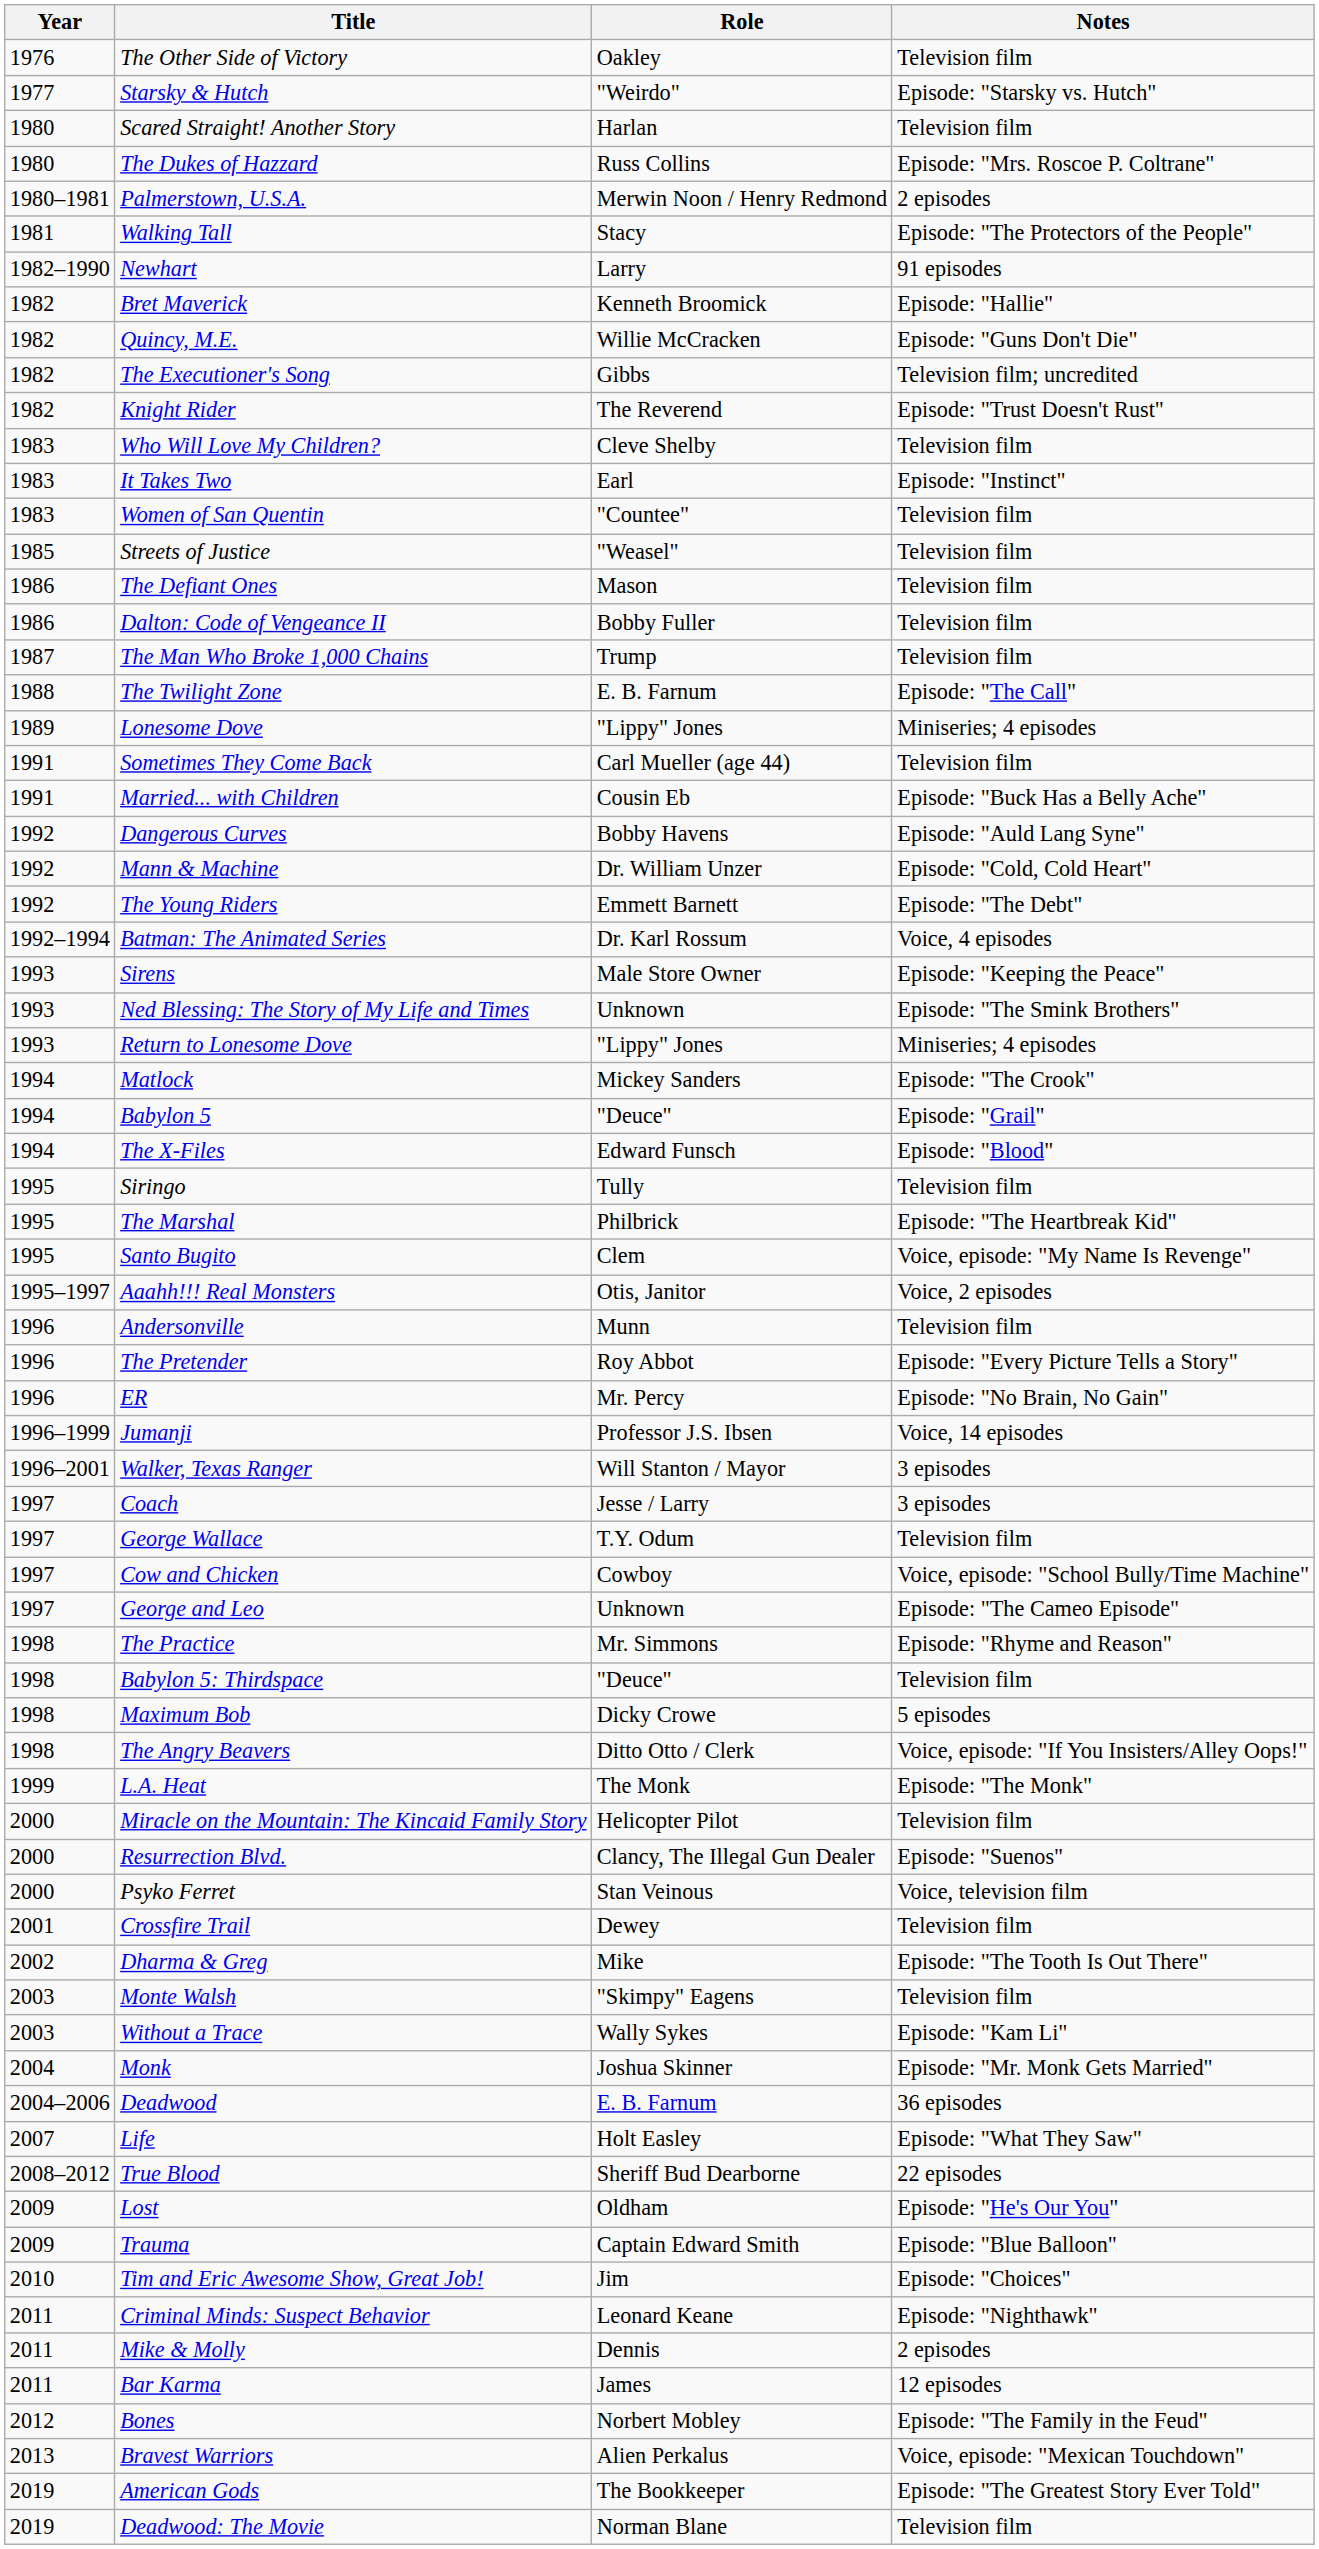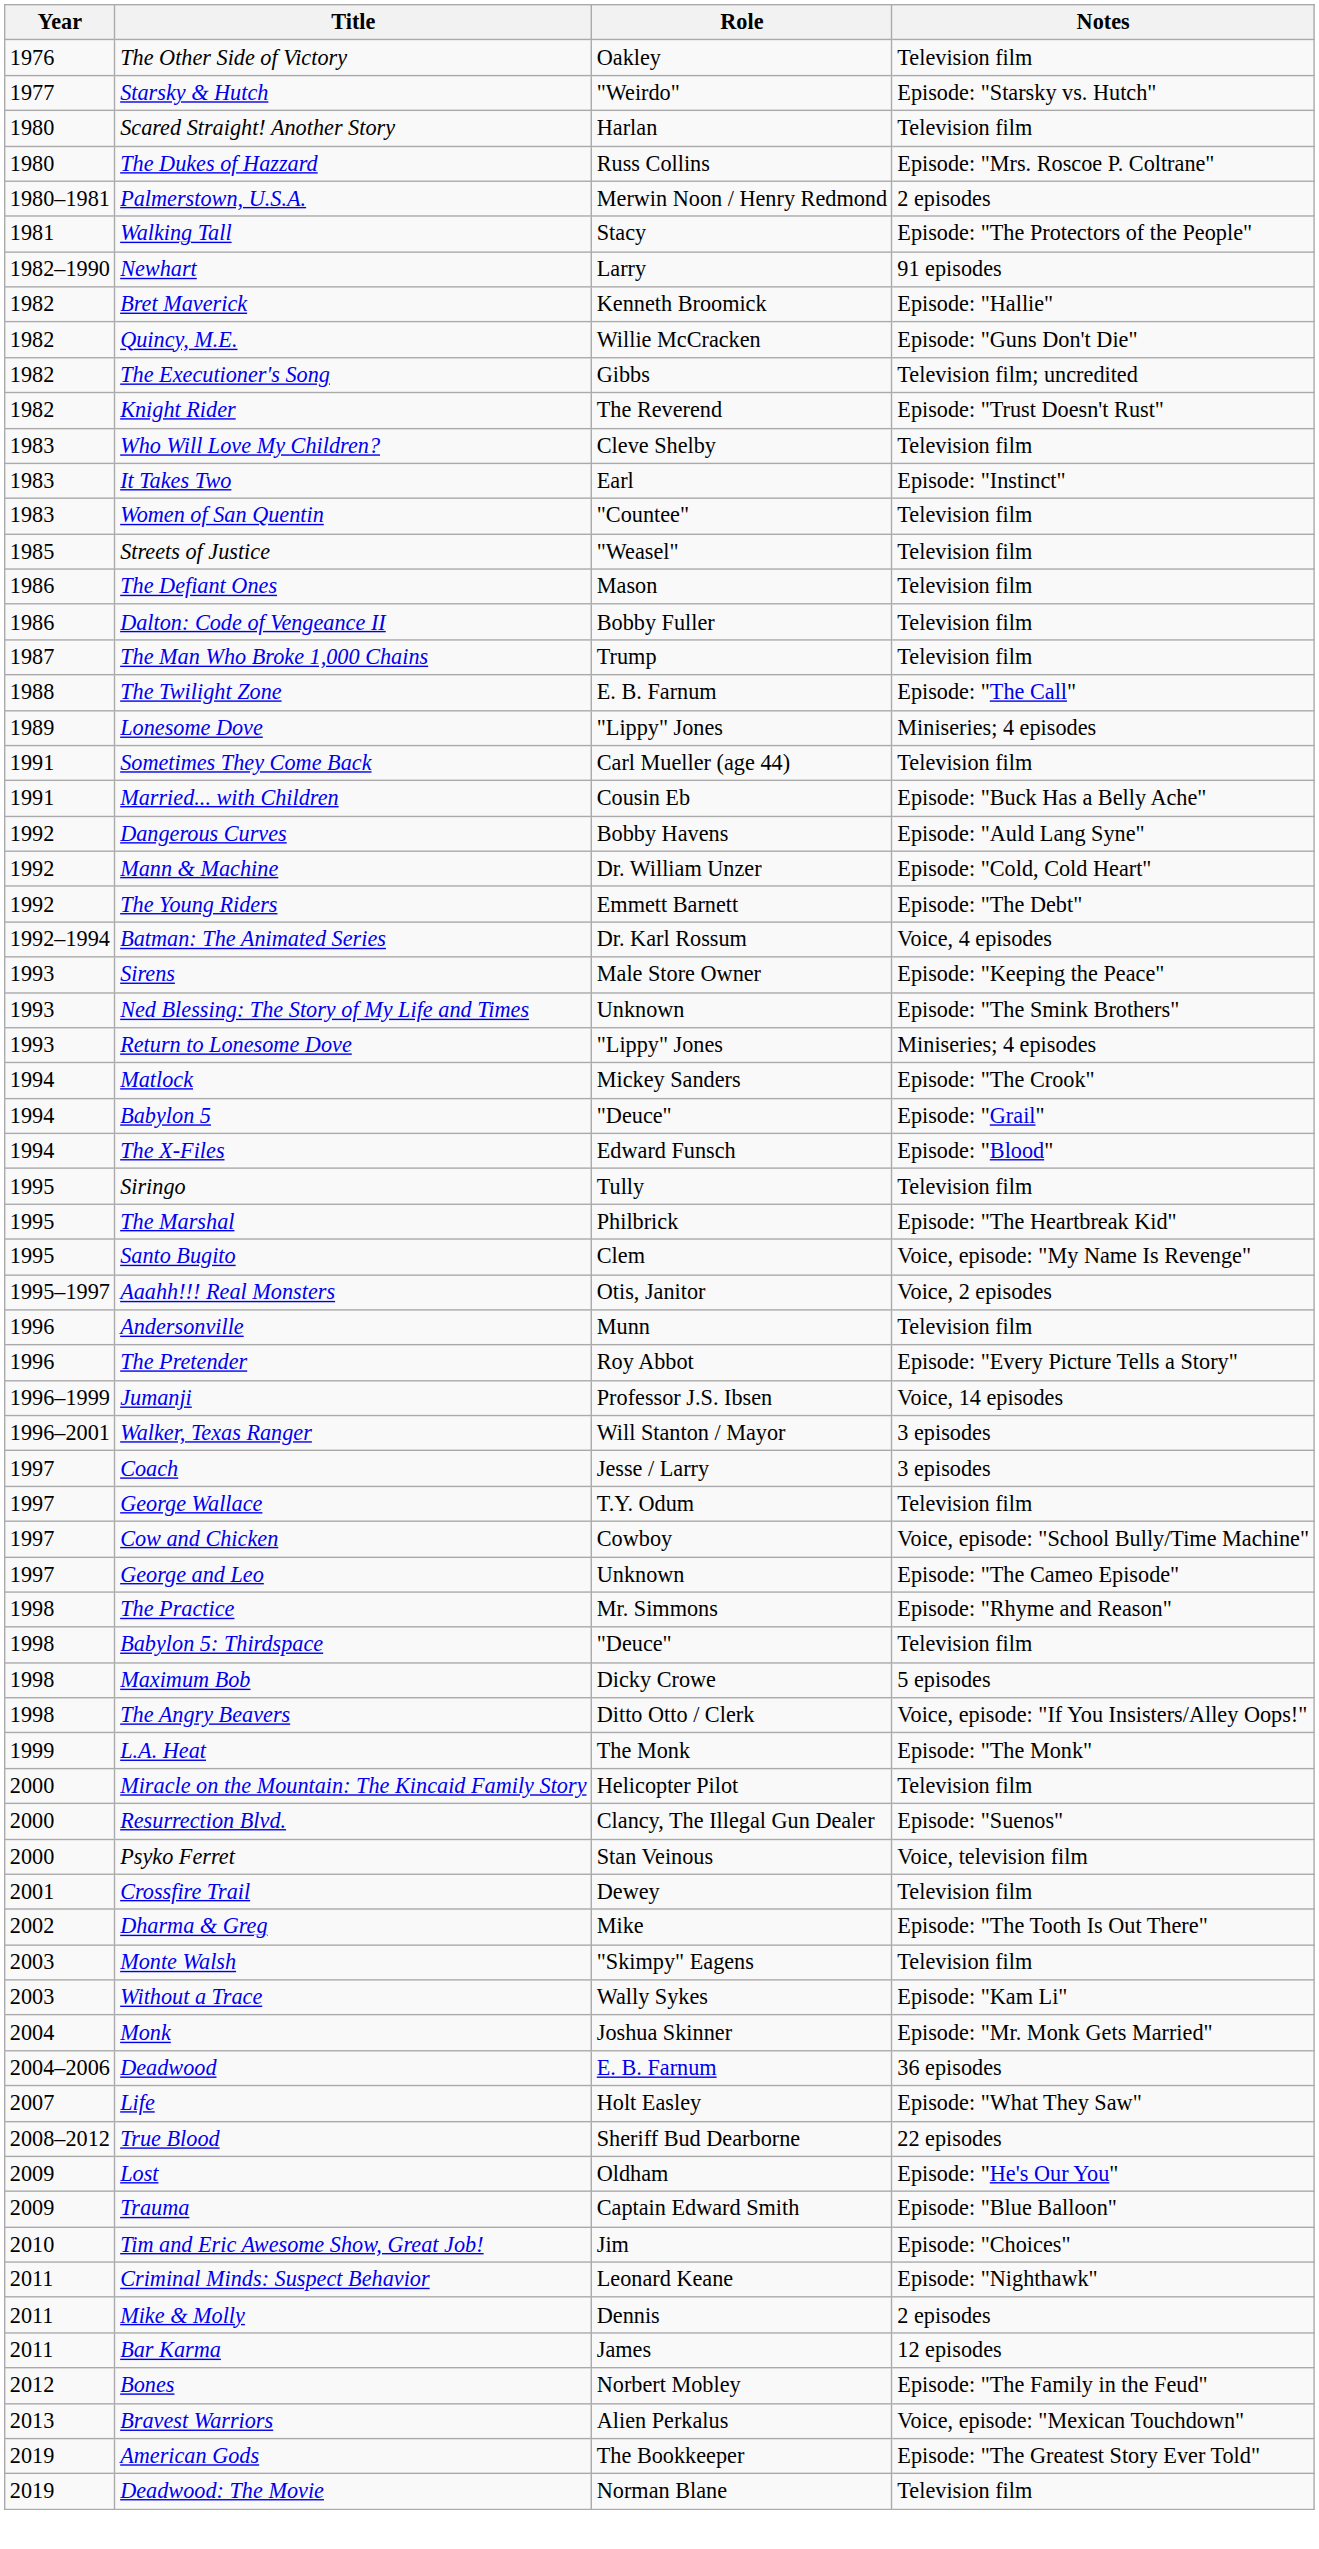- row: 1996 | ER | Mr. Percy | Episode: "No Brain, No Gain"
